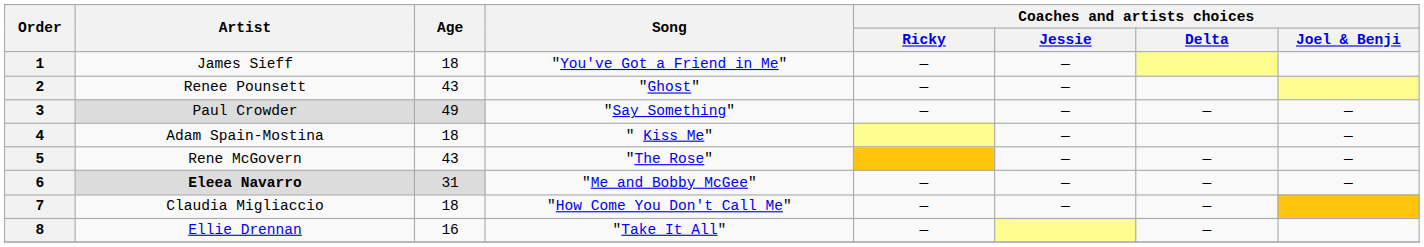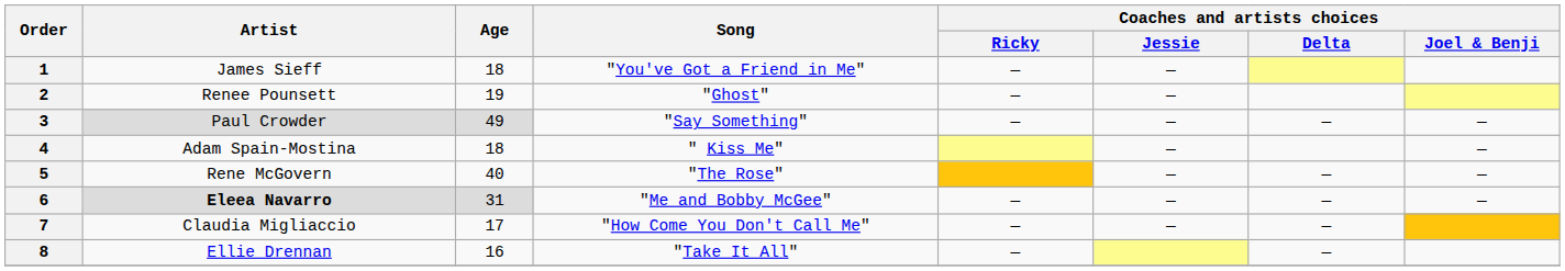2 | Age: 43 -> 19
5 | Age: 43 -> 40
7 | Age: 18 -> 17
